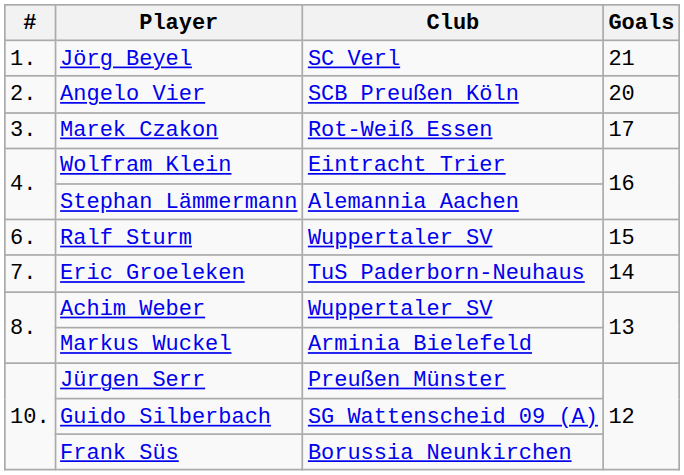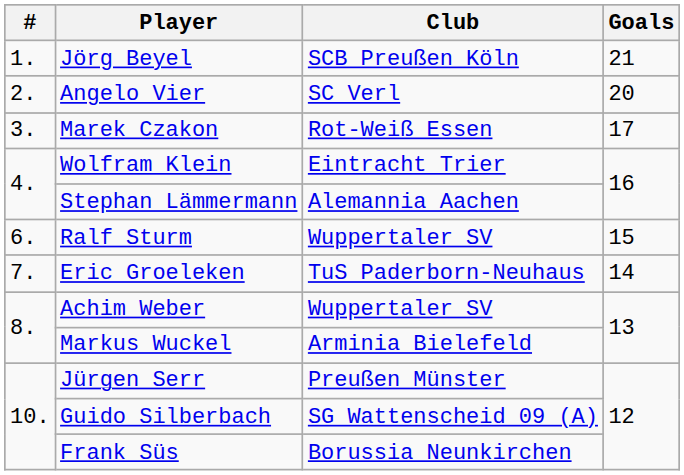Jörg Beyel | Club: SC Verl -> SCB Preußen Köln
Angelo Vier | Club: SCB Preußen Köln -> SC Verl
